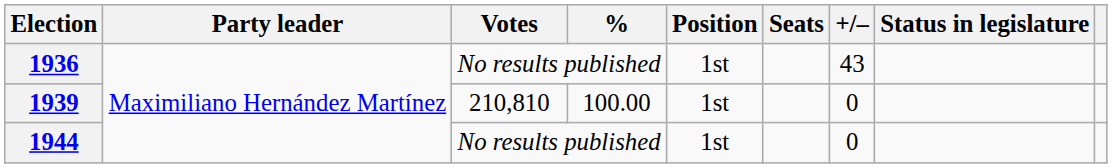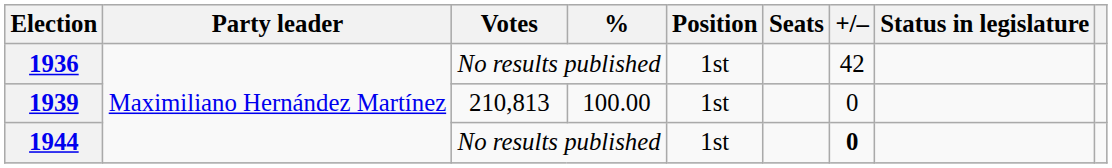1936 | +/–: 43 -> 42
1939 | Votes: 210,810 -> 210,813
1944 | +/–: normal -> bold
